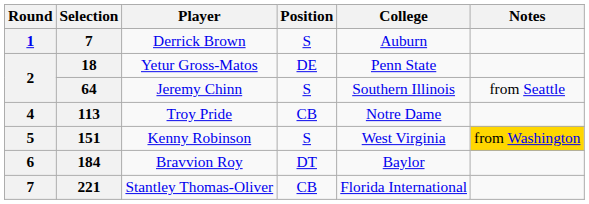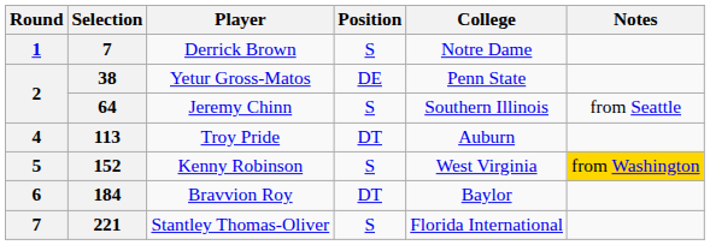Derrick Brown | College: Auburn -> Notre Dame
Yetur Gross-Matos | Selection: 18 -> 38
Troy Pride | Position: CB -> DT
Troy Pride | College: Notre Dame -> Auburn
Kenny Robinson | Selection: 151 -> 152
Stantley Thomas-Oliver | Position: CB -> S
